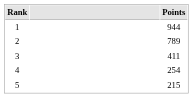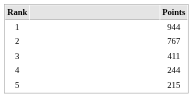2 | Points: 789 -> 767
4 | Points: 254 -> 244
